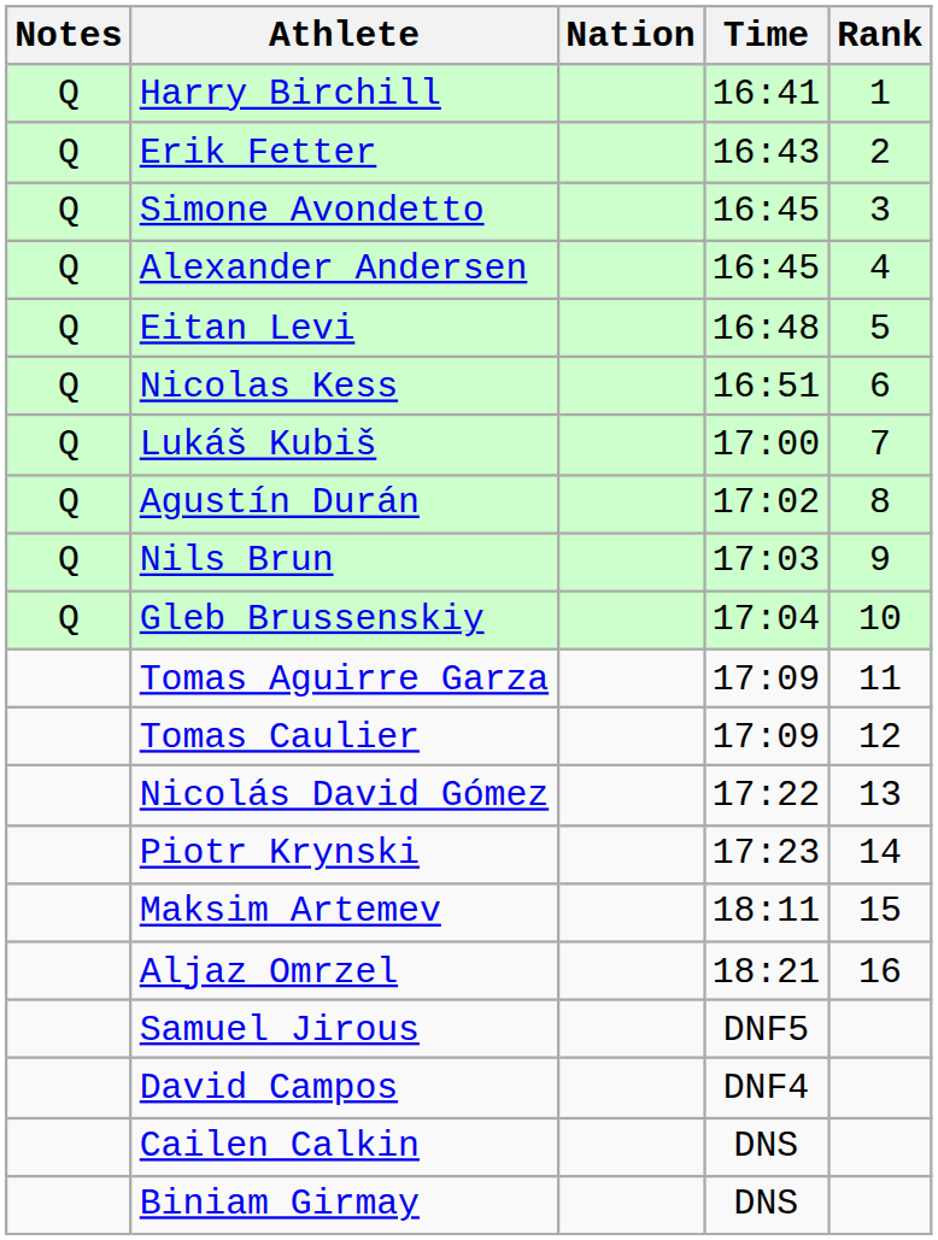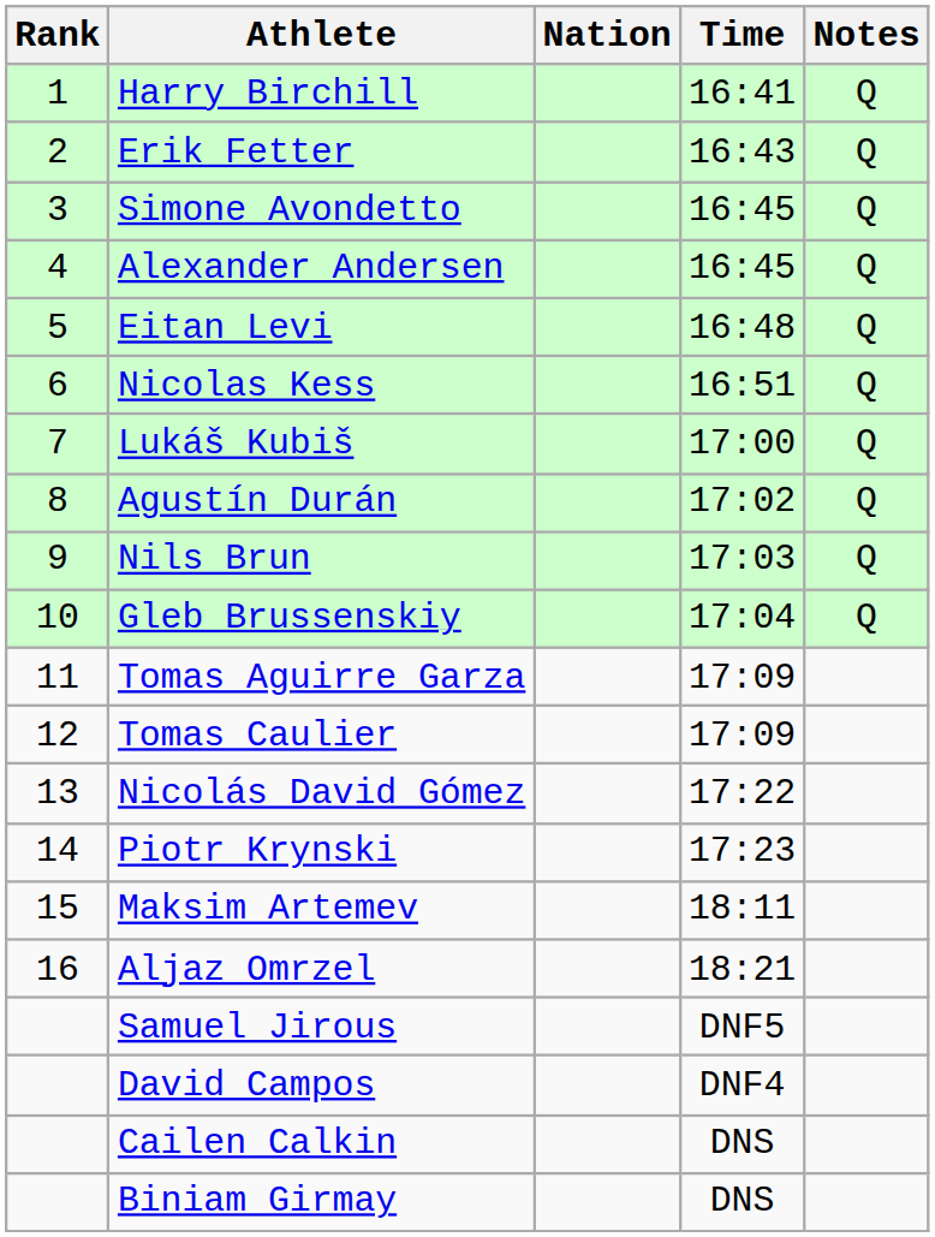columns swapped: Rank <-> Notes
